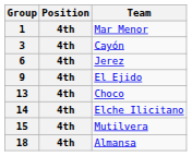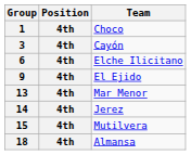1 | Team: Mar Menor -> Choco
6 | Team: Jerez -> Elche Ilicitano
13 | Team: Choco -> Mar Menor
14 | Team: Elche Ilicitano -> Jerez
